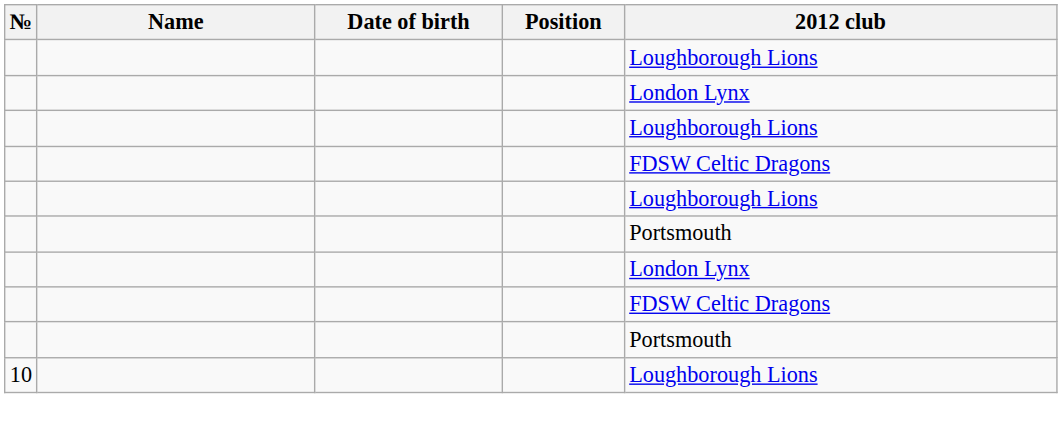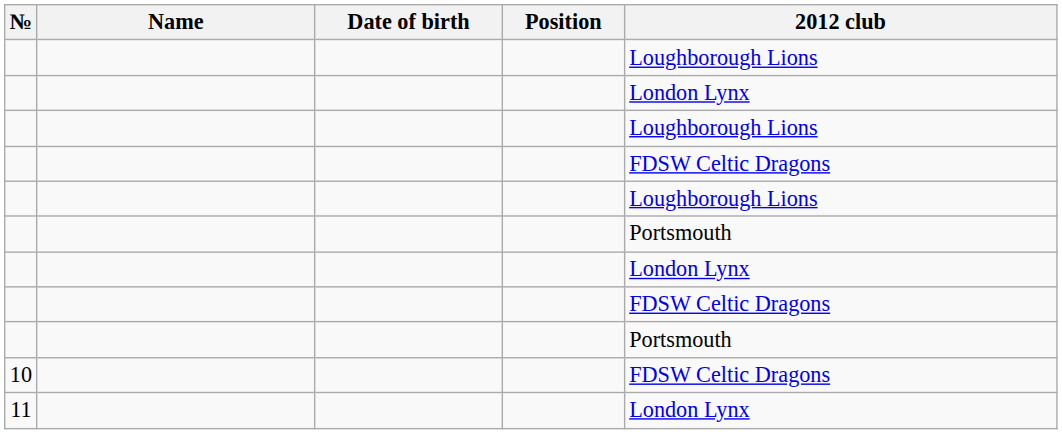10 | 2012 club: Loughborough Lions -> FDSW Celtic Dragons
+ row: 11 | London Lynx
